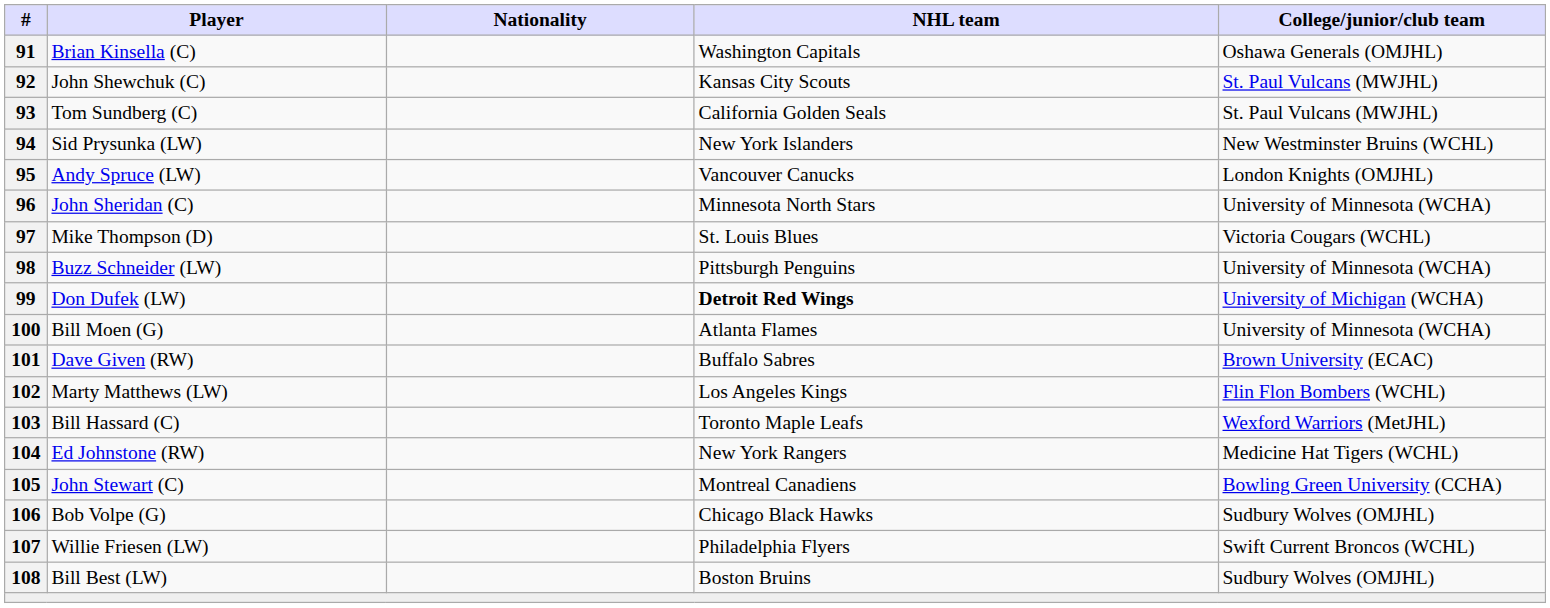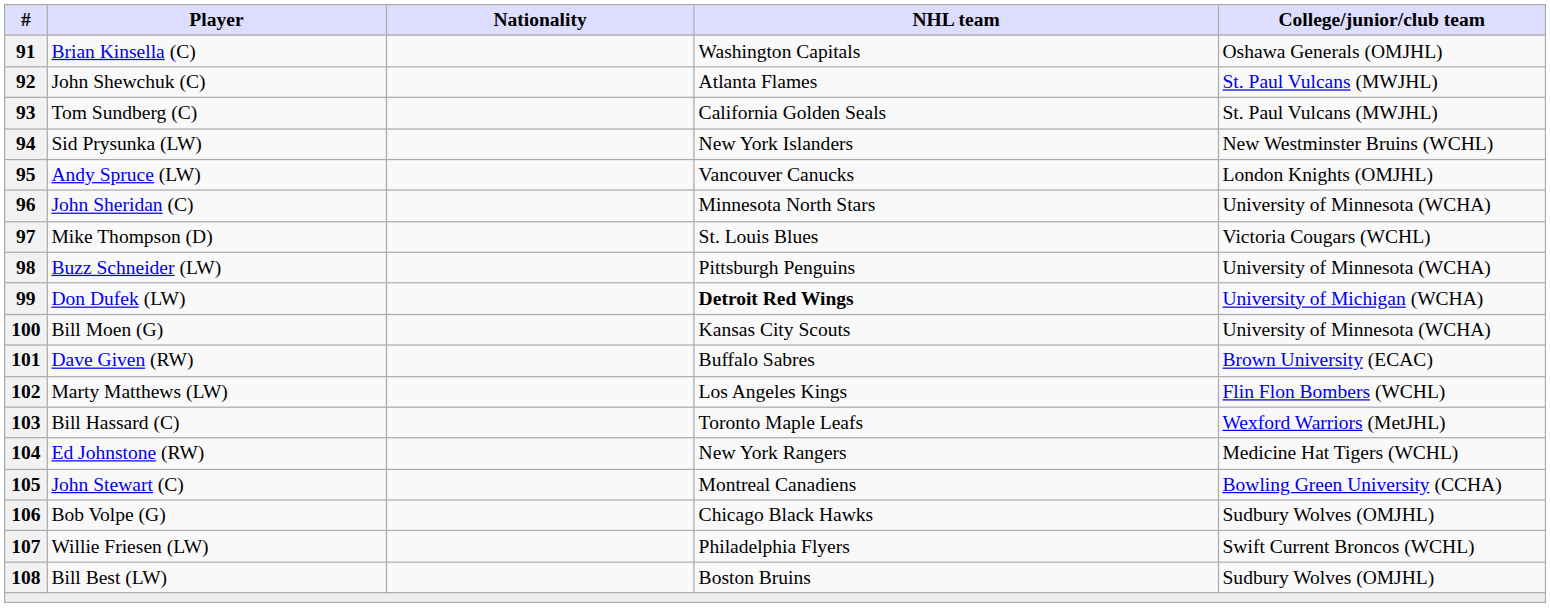92 | NHL team: Kansas City Scouts -> Atlanta Flames
100 | NHL team: Atlanta Flames -> Kansas City Scouts
